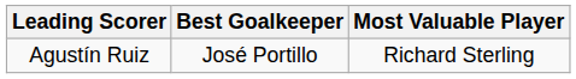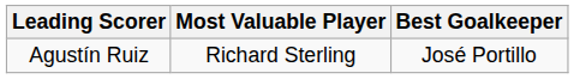columns swapped: Best Goalkeeper <-> Most Valuable Player
